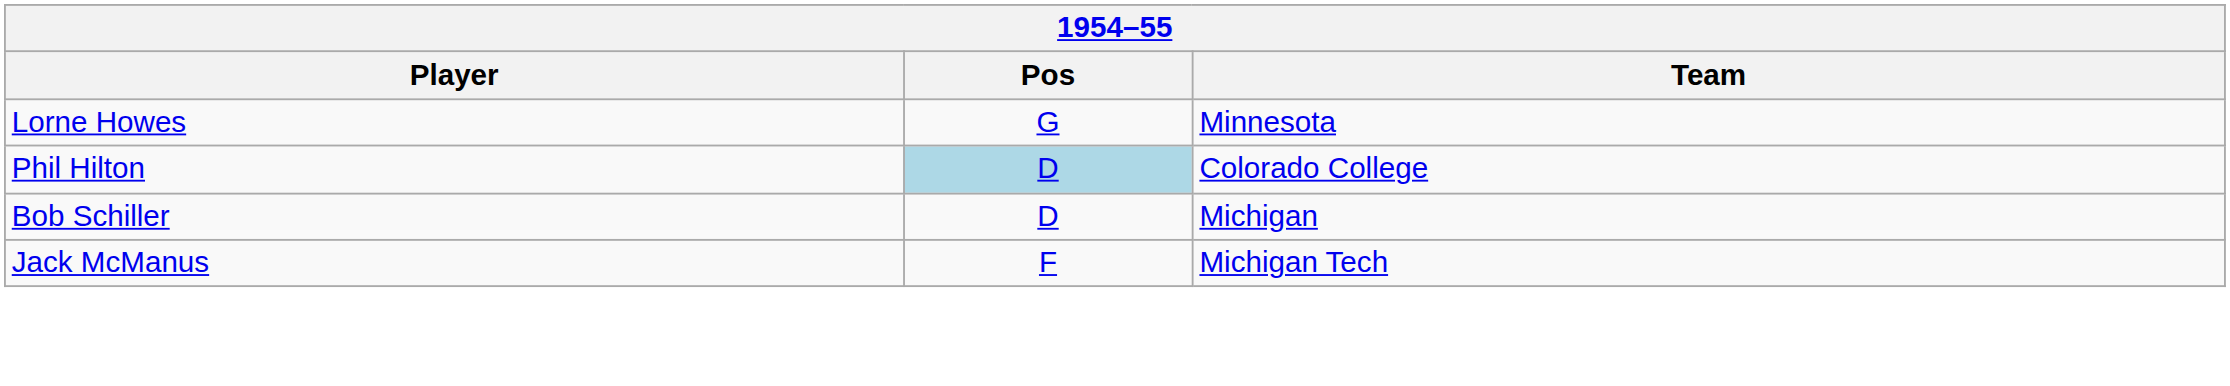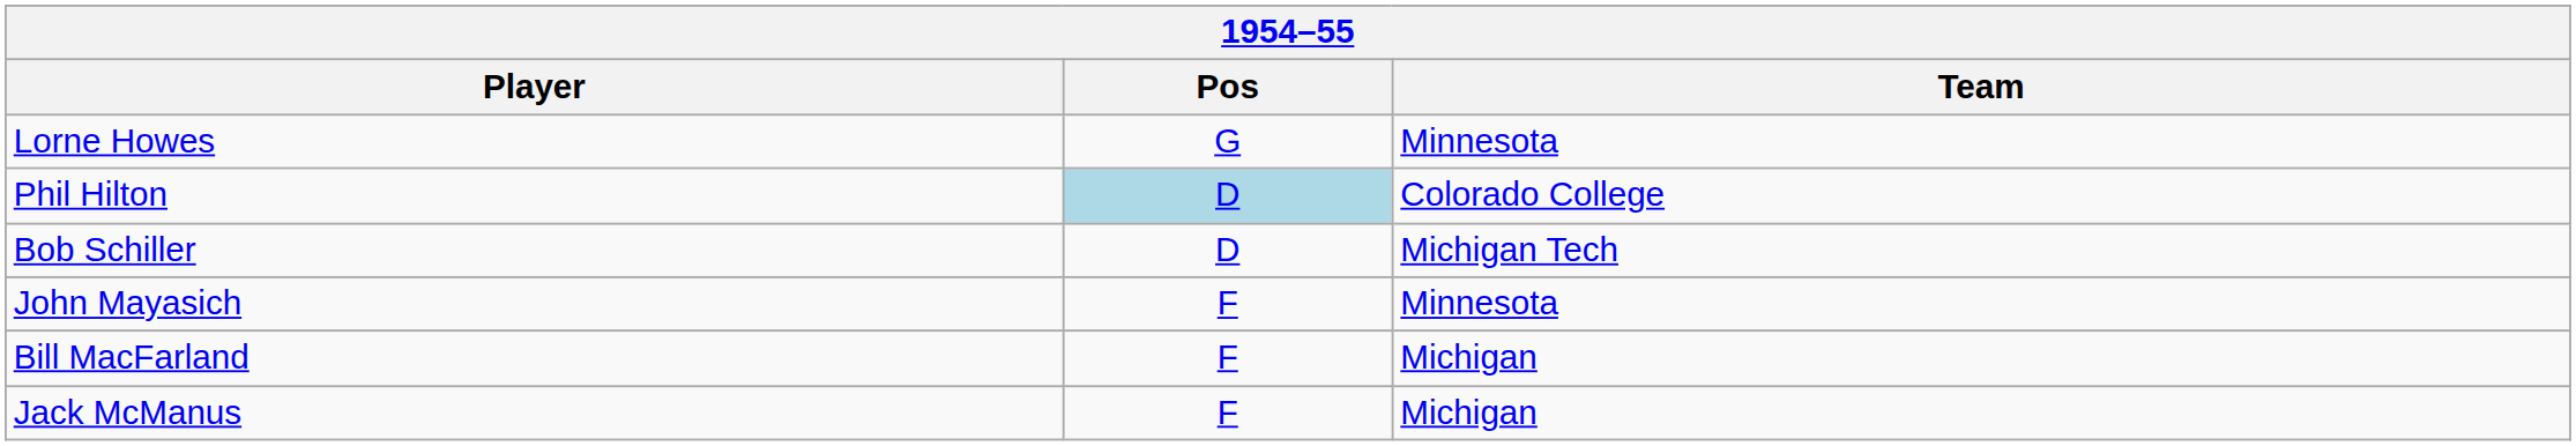Bob Schiller | Team: Michigan -> Michigan Tech
+ row: John Mayasich | F | Minnesota
+ row: Bill MacFarland | F | Michigan
Jack McManus | Team: Michigan Tech -> Michigan
